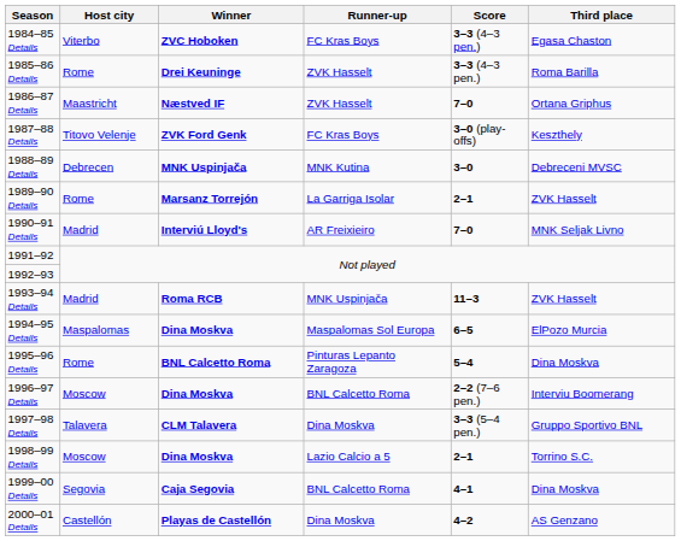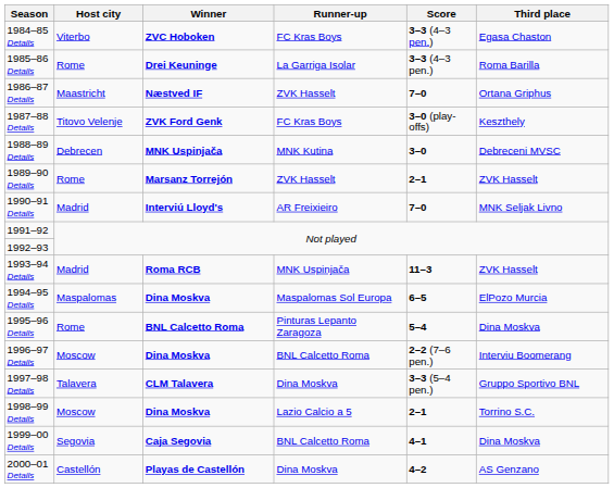1985–86 Details | Runner-up: ZVK Hasselt -> La Garriga Isolar
1989–90 Details | Runner-up: La Garriga Isolar -> ZVK Hasselt
